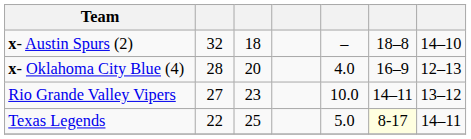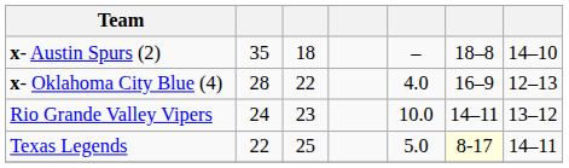x- Austin Spurs (2) | column 2: 32 -> 35
x- Oklahoma City Blue (4) | column 3: 20 -> 22
Rio Grande Valley Vipers | column 2: 27 -> 24
